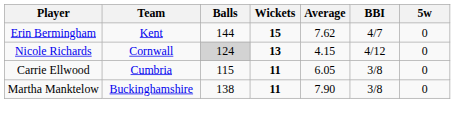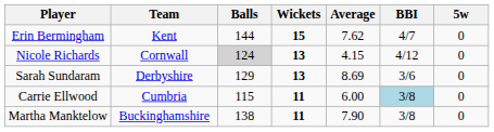+ row: Sarah Sundaram | Derbyshire | 129 | 13 | 8.69 | 3/6 | 0
Carrie Ellwood | Average: 6.05 -> 6.00
Carrie Ellwood | BBI: no background -> lightblue background
